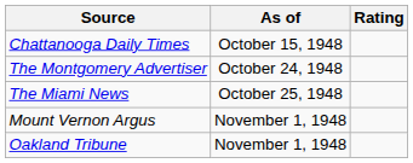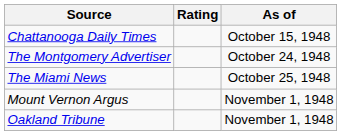columns swapped: Rating <-> As of
